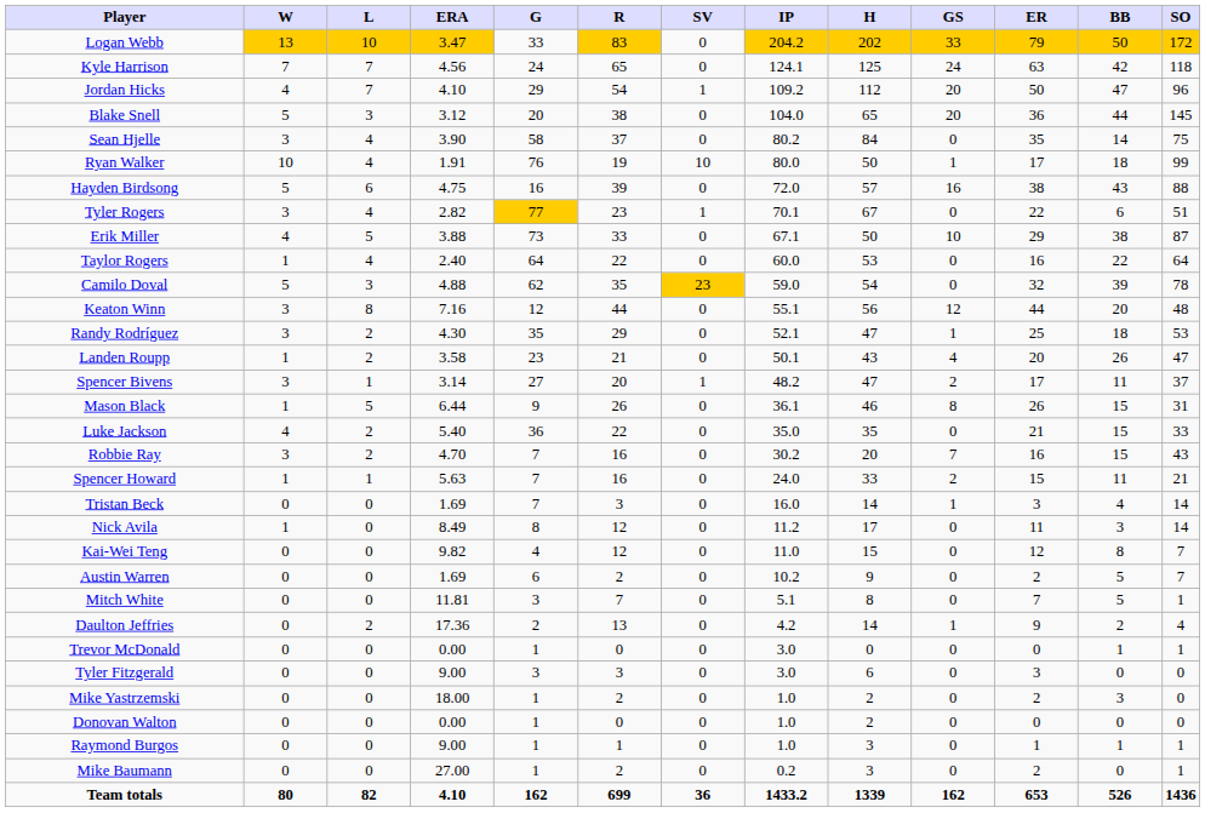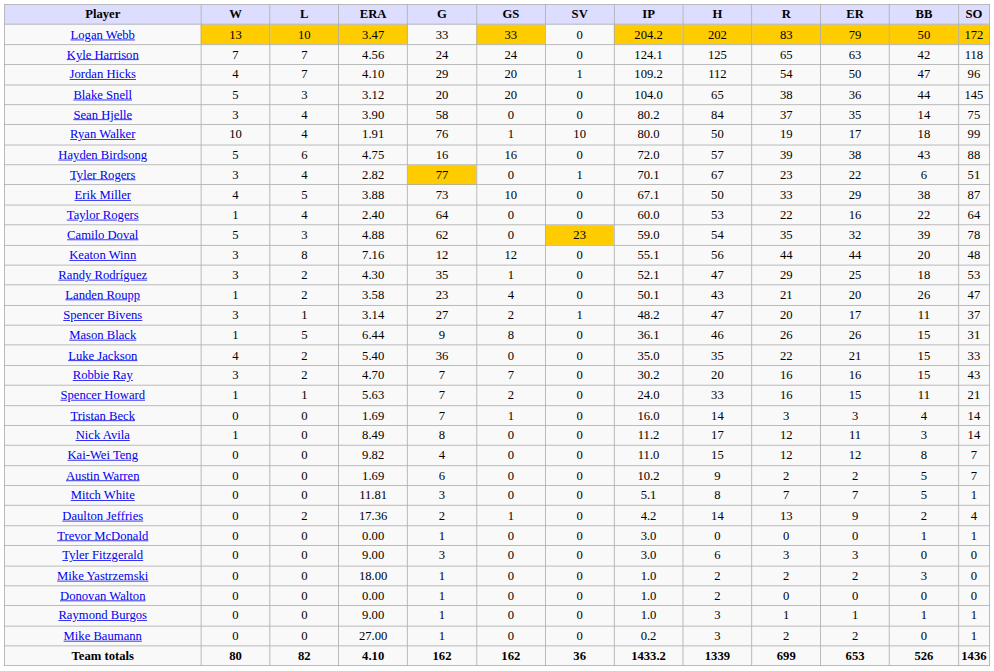columns swapped: GS <-> R
